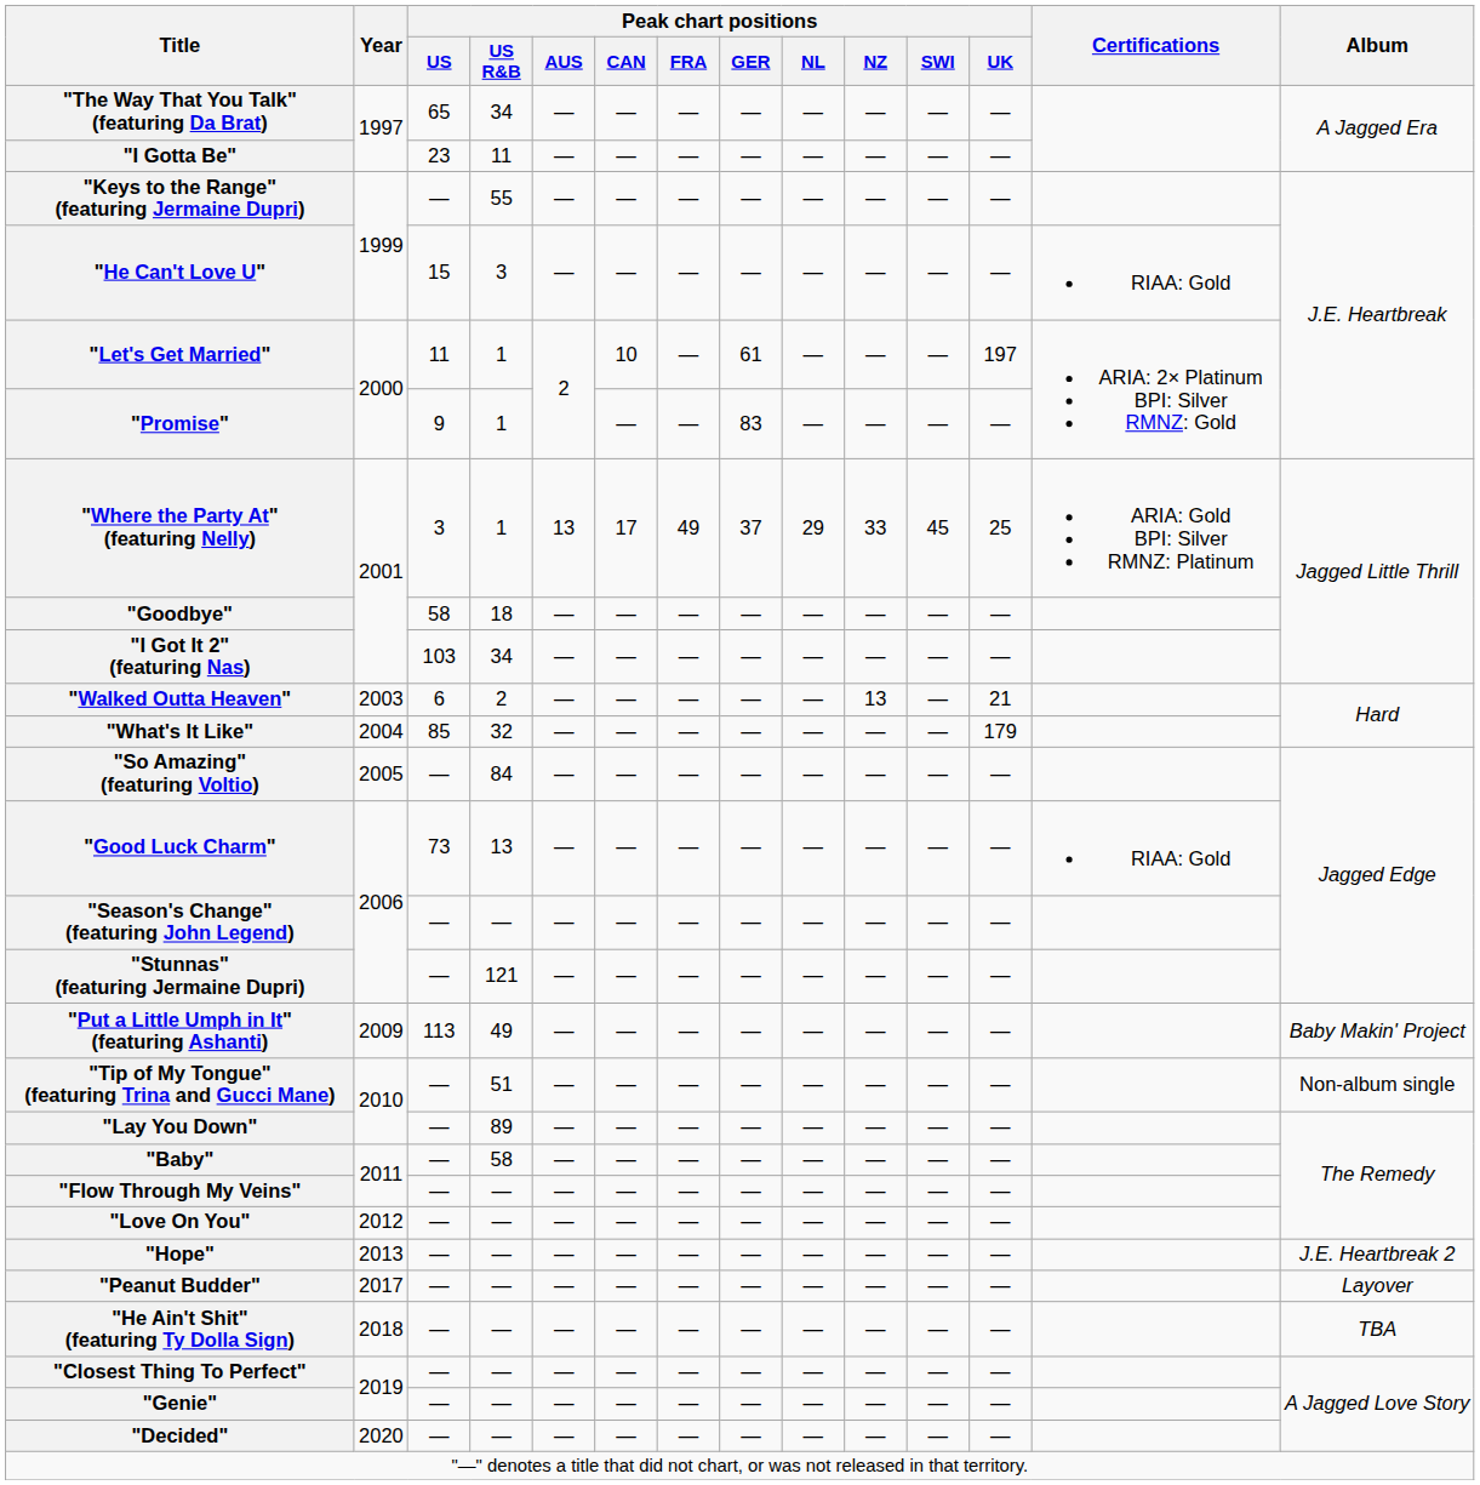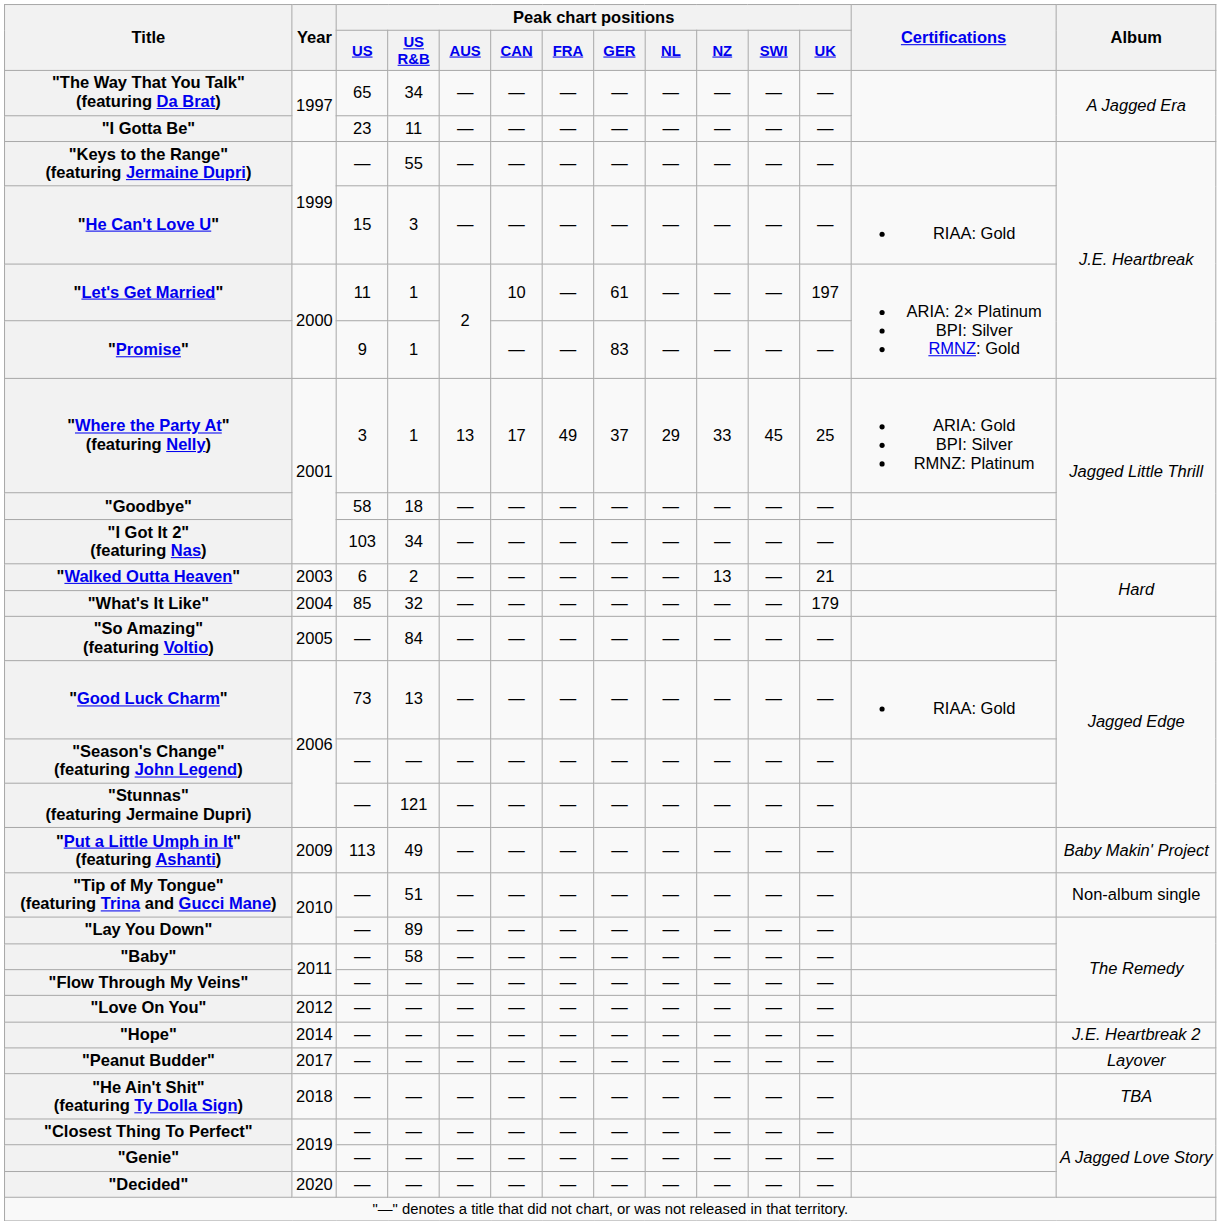"Hope" | Year: 2013 -> 2014
